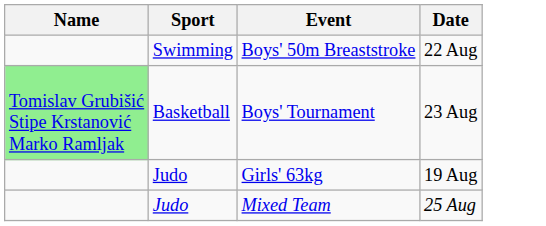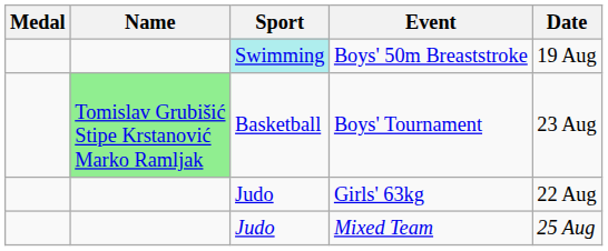+ column: Medal
Boys' 50m Breaststroke | Sport: no background -> paleturquoise background
Boys' 50m Breaststroke | Date: 22 Aug -> 19 Aug
Girls' 63kg | Date: 19 Aug -> 22 Aug
